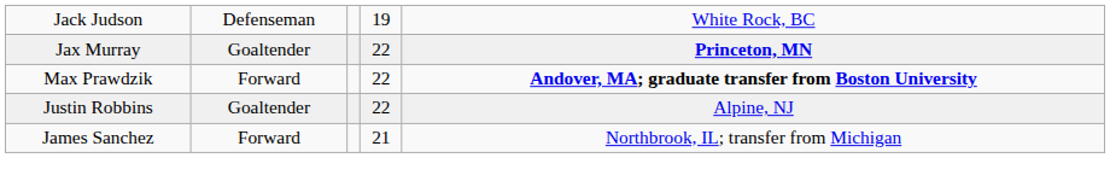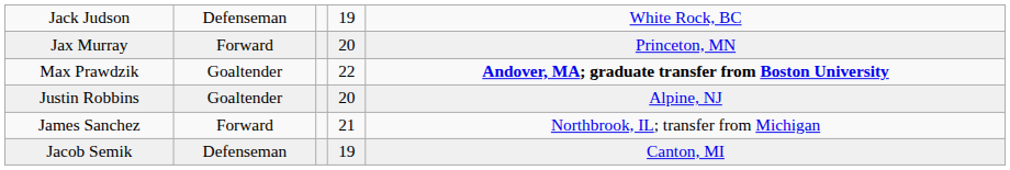Jax Murray | column 2: Goaltender -> Forward
Jax Murray | column 4: 22 -> 20
Jax Murray | column 5: bold -> normal
Max Prawdzik | column 2: Forward -> Goaltender
Justin Robbins | column 4: 22 -> 20
+ row: Jacob Semik | Defenseman | 19 | Canton, MI
